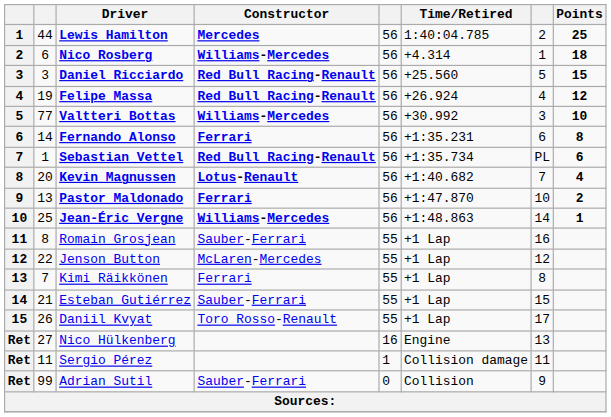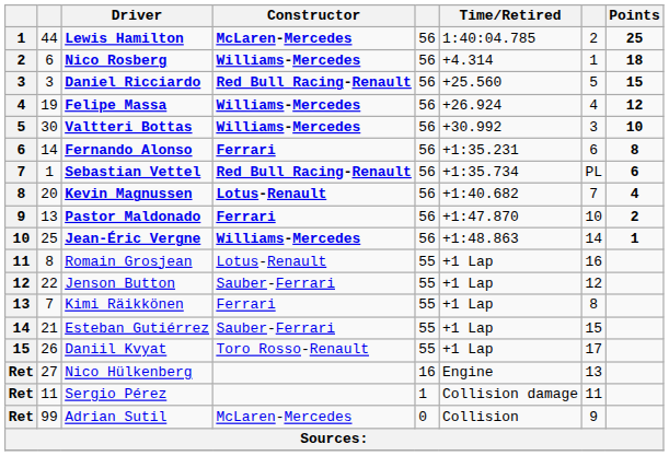Lewis Hamilton | Constructor: Mercedes -> McLaren-Mercedes
Felipe Massa | Constructor: Red Bull Racing-Renault -> Williams-Mercedes
Valtteri Bottas | column 2: 77 -> 30
Romain Grosjean | Constructor: Sauber-Ferrari -> Lotus-Renault
Jenson Button | Constructor: McLaren-Mercedes -> Sauber-Ferrari
Adrian Sutil | Constructor: Sauber-Ferrari -> McLaren-Mercedes
